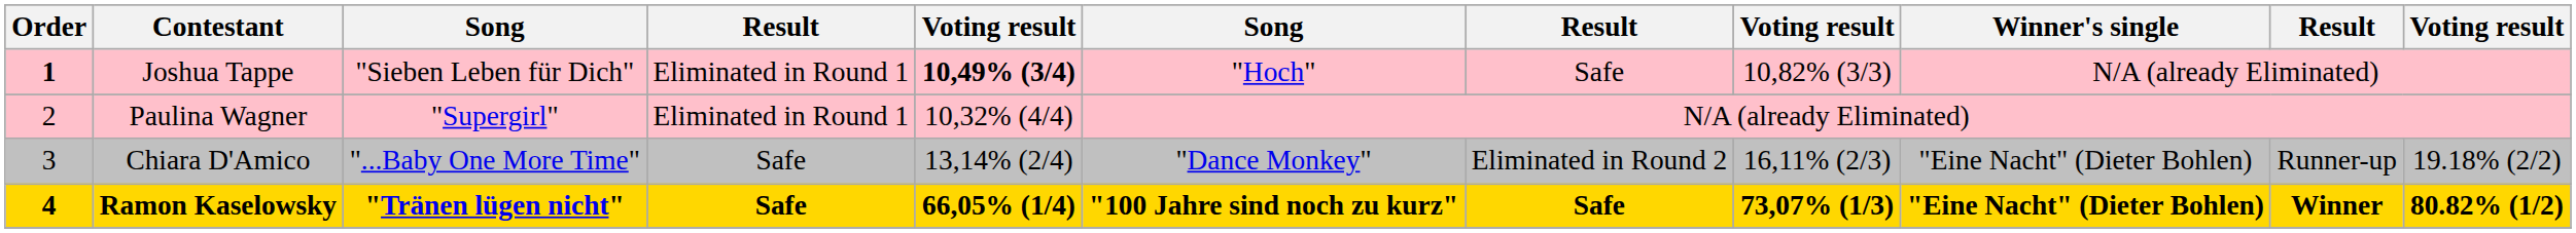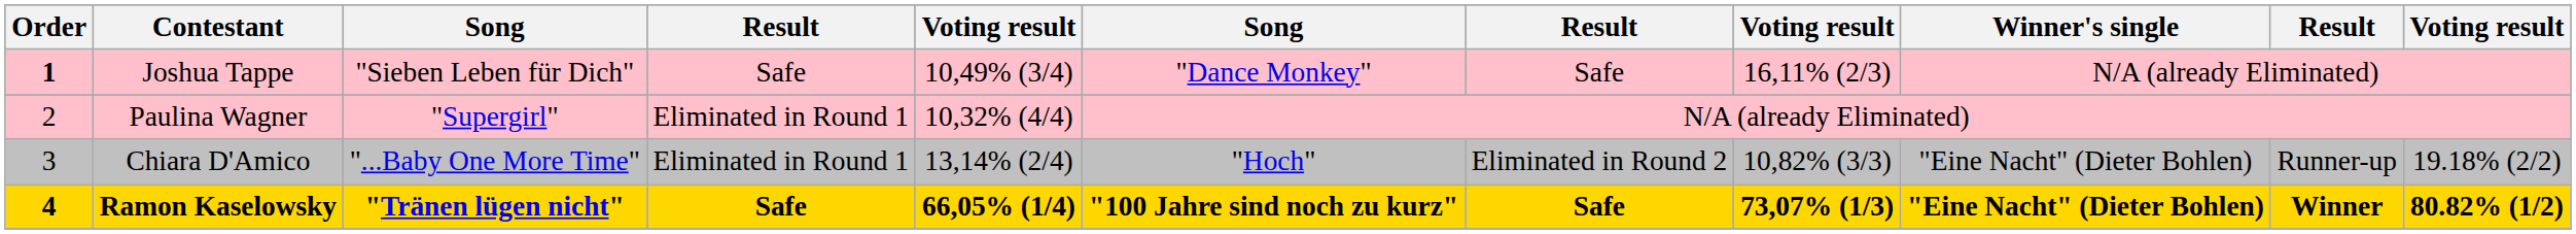Joshua Tappe | column 4: Eliminated in Round 1 -> Safe
Joshua Tappe | column 5: bold -> normal
Joshua Tappe | column 6: "Hoch" -> "Dance Monkey"
Joshua Tappe | column 8: 10,82% (3/3) -> 16,11% (2/3)
Chiara D'Amico | column 4: Safe -> Eliminated in Round 1
Chiara D'Amico | column 6: "Dance Monkey" -> "Hoch"
Chiara D'Amico | column 8: 16,11% (2/3) -> 10,82% (3/3)
